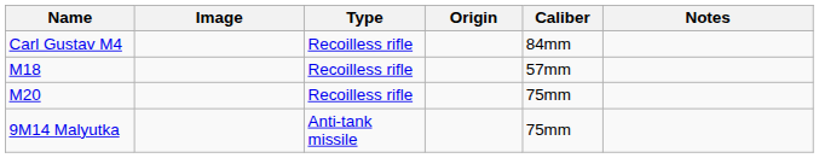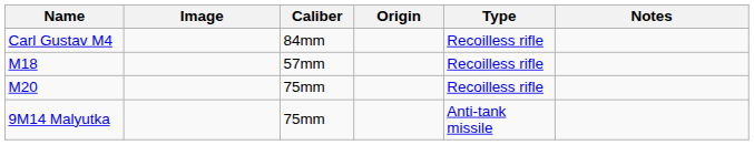columns swapped: Type <-> Caliber
